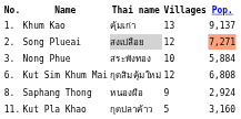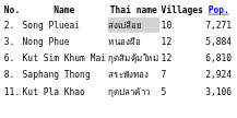- row: 1. | Khum Kao | คุ้มเก่า | 13 | 9,137
Song Plueai | Villages: 12 -> 10
Song Plueai | Pop.: lightsalmon background -> no background
Nong Phue | Thai name: สระพังทอง -> หนองผือ
Nong Phue | Villages: 10 -> 12
Kut Sim Khum Mai | Pop.: 6,808 -> 6,810
Saphang Thong | Thai name: หนองผือ -> สระพังทอง
Saphang Thong | Villages: 9 -> 7
Kut Pla Khao | Pop.: 3,160 -> 3,106
